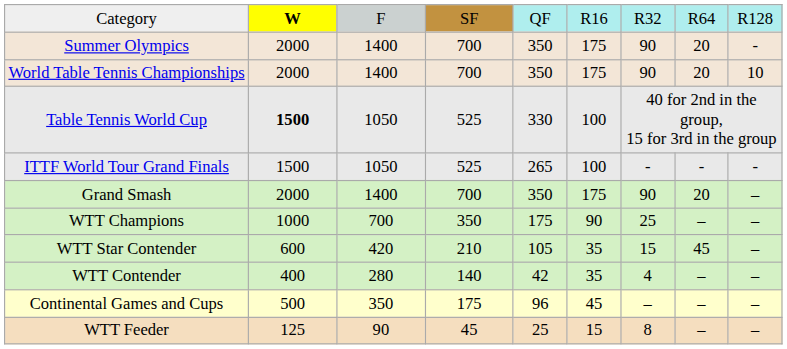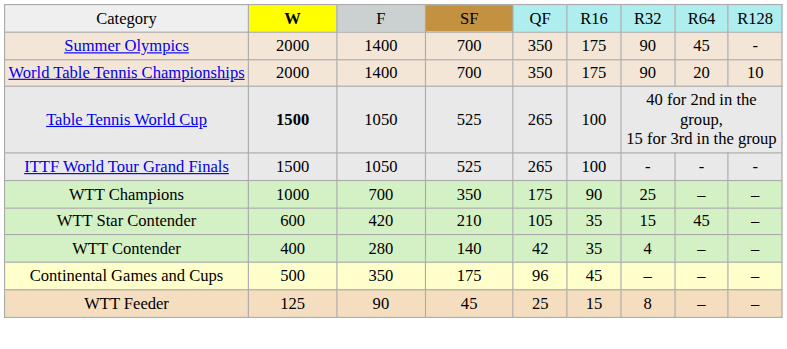Summer Olympics | column 8: 20 -> 45
Table Tennis World Cup | column 5: 330 -> 265
- row: Grand Smash | 2000 | 1400 | 700 | 350 | 175 | 90 | 20 | –
